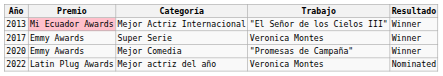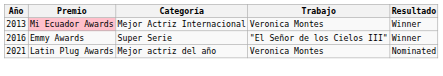Mejor Actriz Internacional | Trabajo: "El Señor de los Cielos III" -> Veronica Montes
Super Serie | Año: 2017 -> 2016
Super Serie | Trabajo: Veronica Montes -> "El Señor de los Cielos III"
- row: 2020 | Emmy Awards | Mejor Comedia | "Promesas de Campaña" | Winner
Mejor actriz del año | Año: 2022 -> 2021
